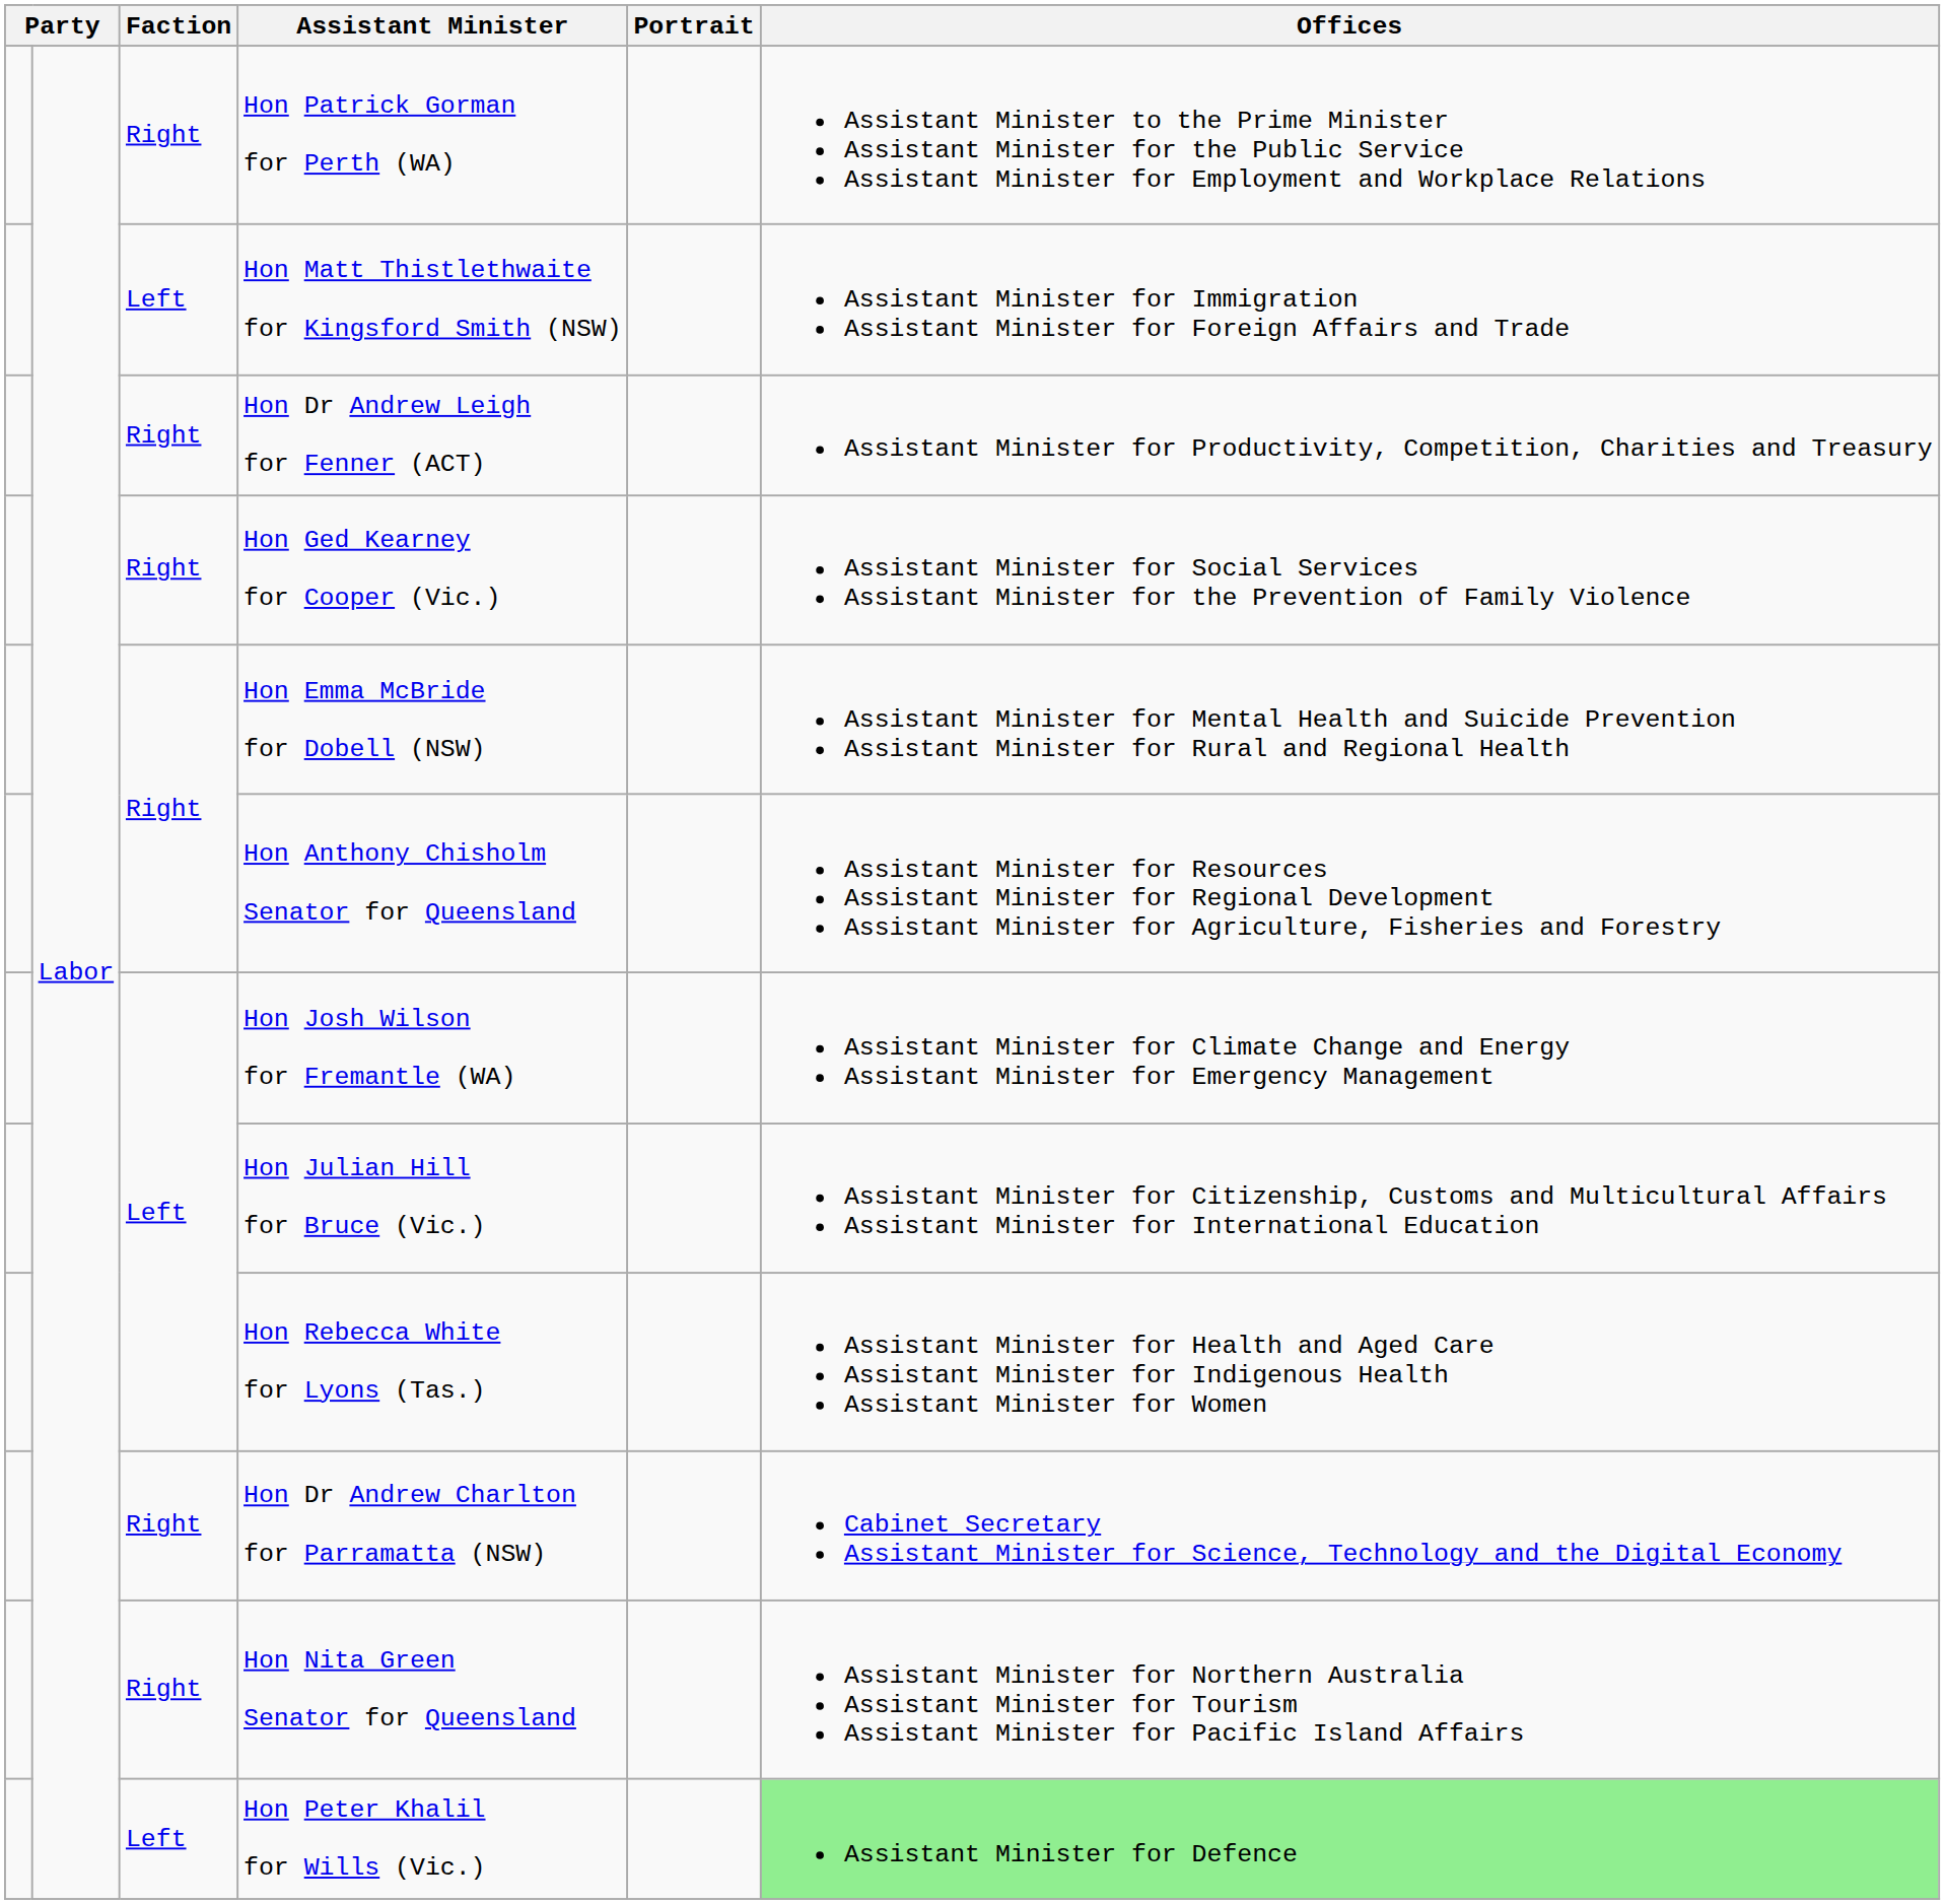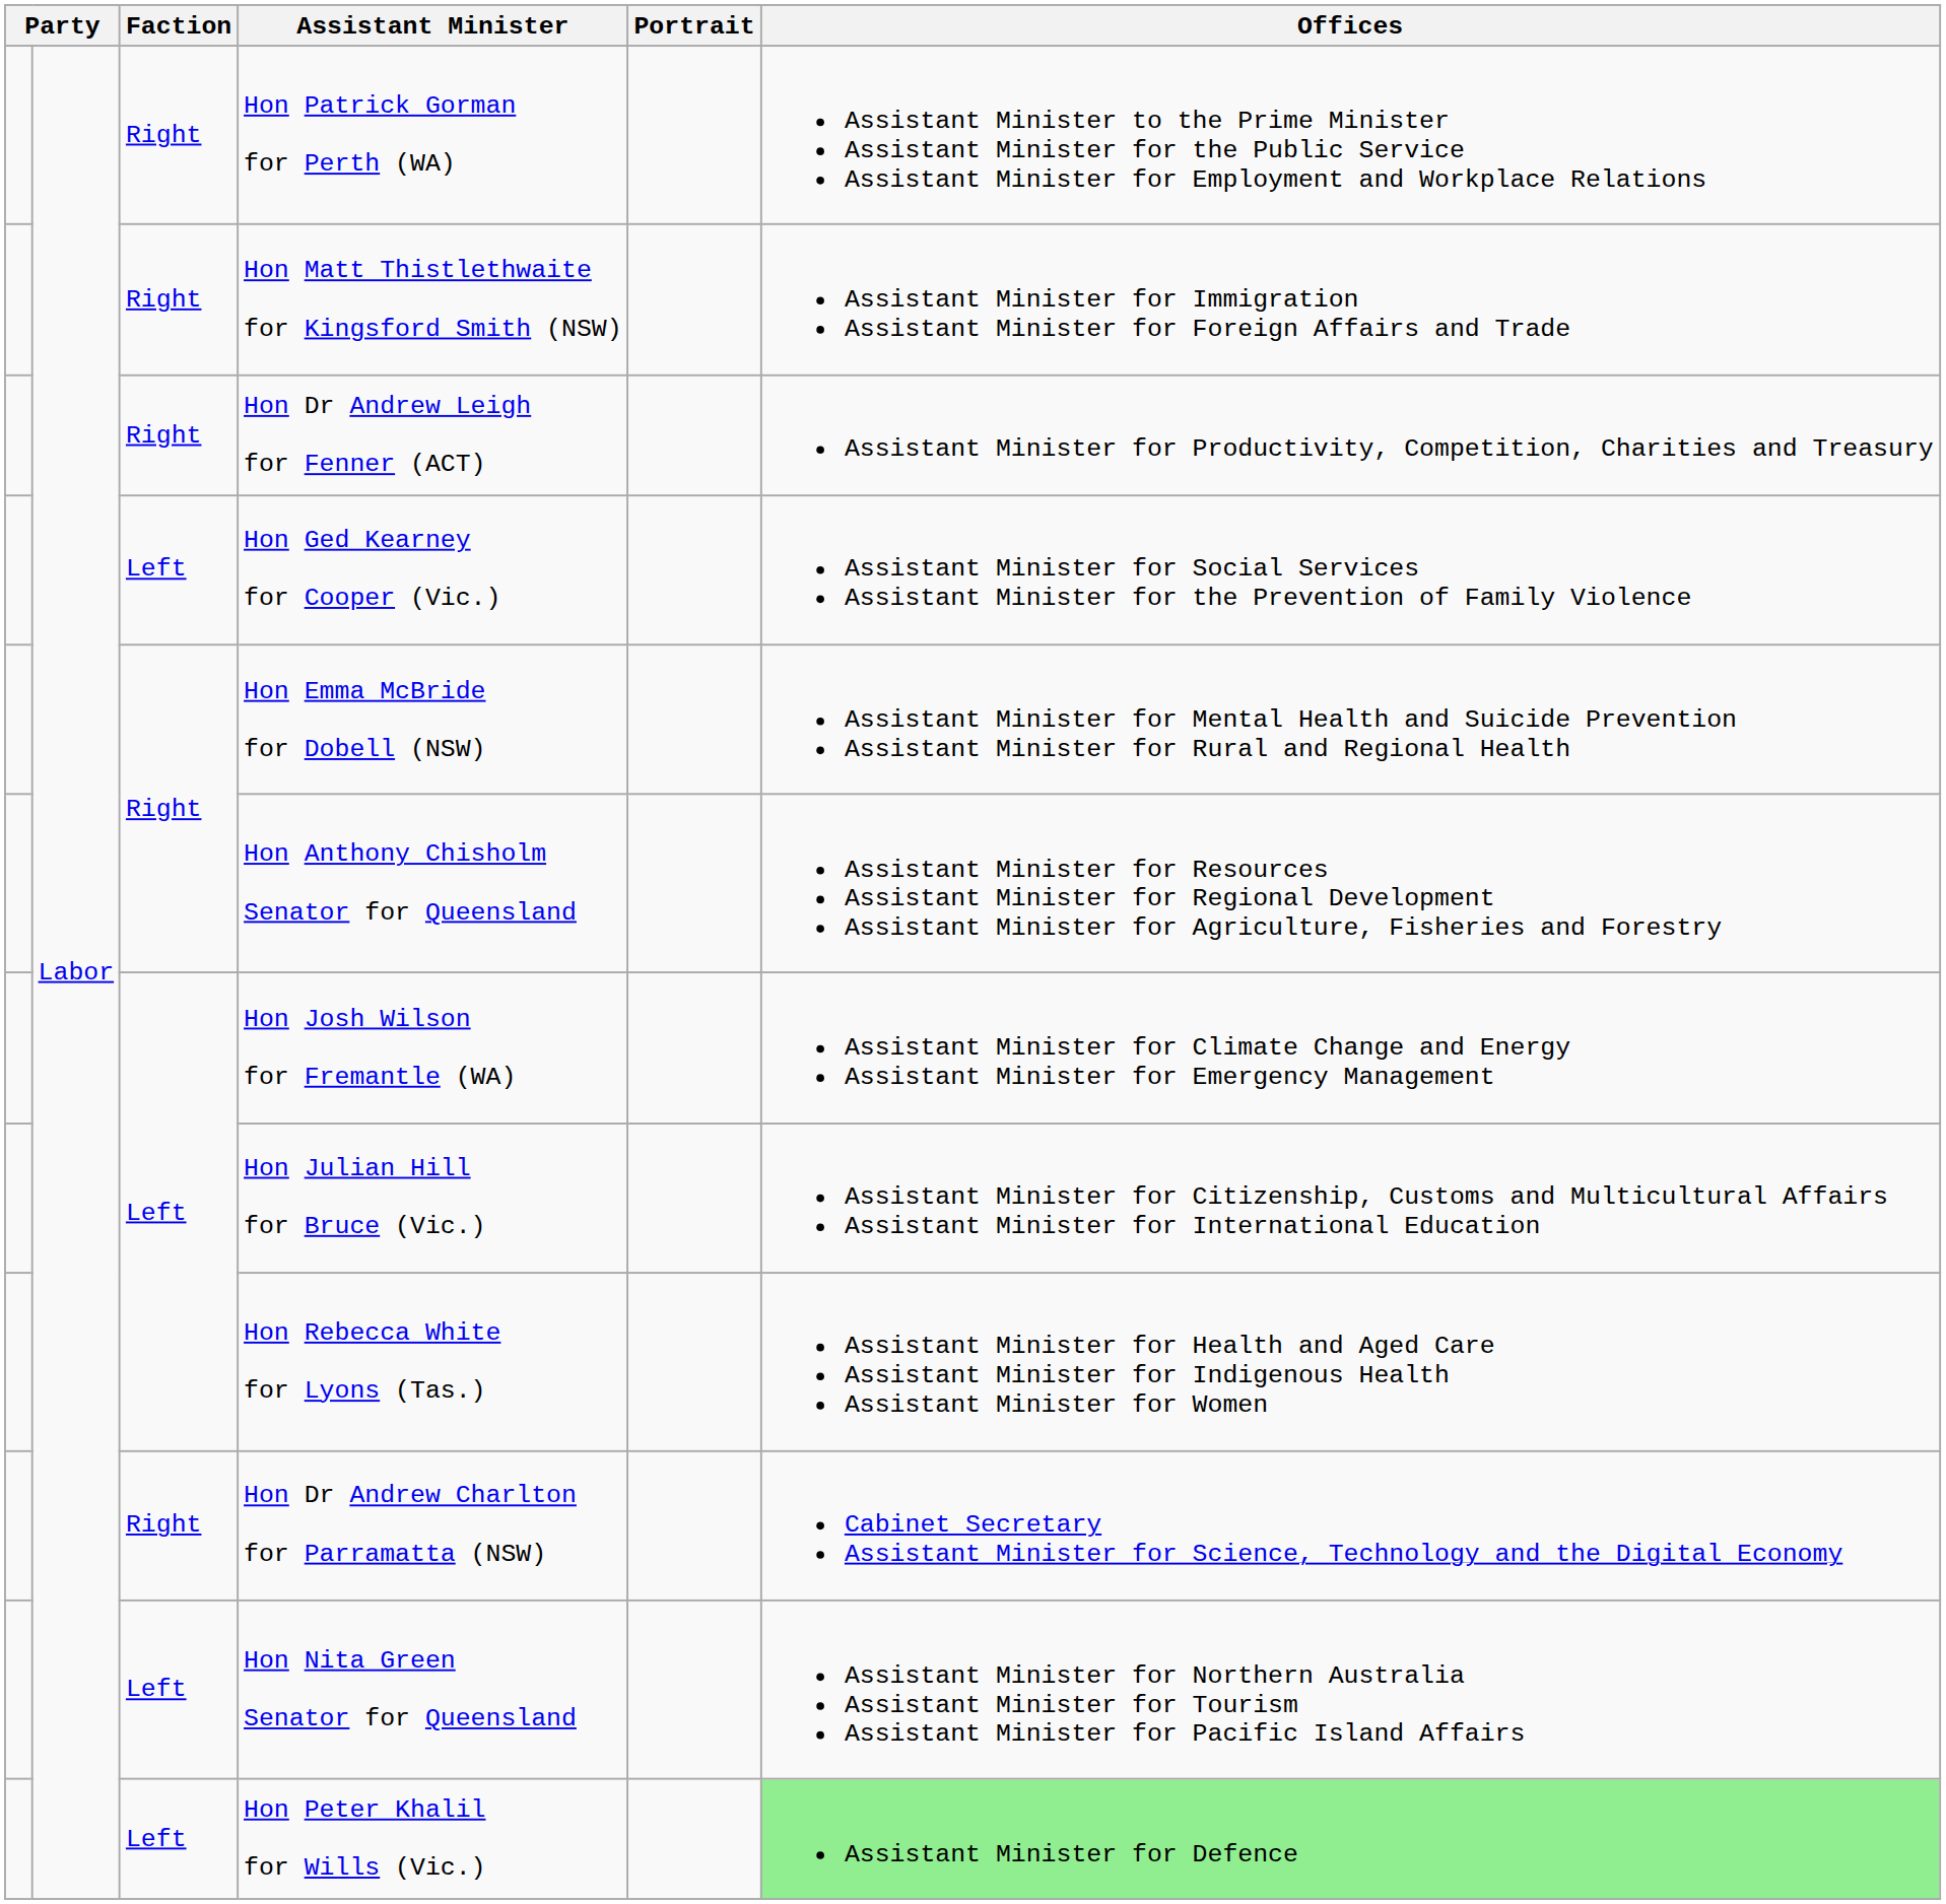Hon Matt Thistlethwaite for Kingsford Smith (NSW) | Faction: Left -> Right
Hon Ged Kearney for Cooper (Vic.) | Faction: Right -> Left
Hon Nita Green Senator for Queensland | Faction: Right -> Left
